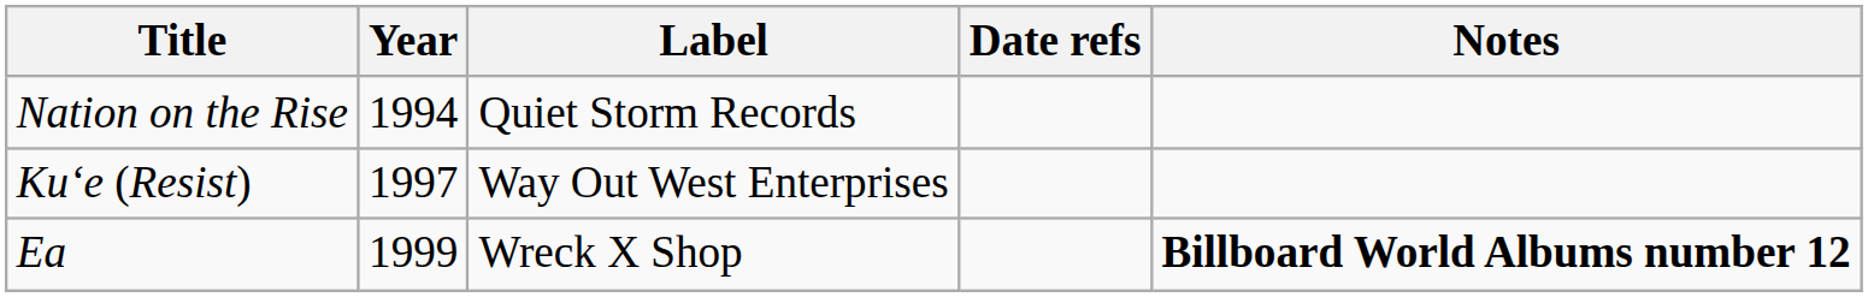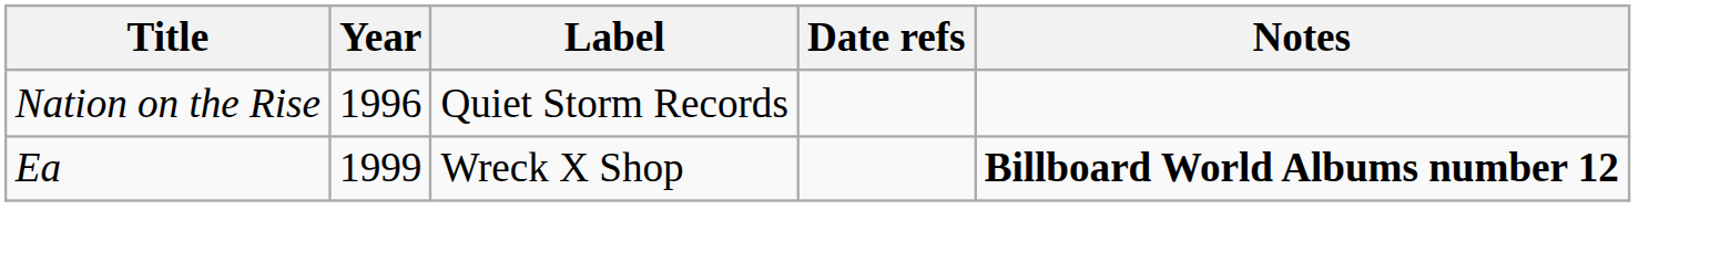Nation on the Rise | Year: 1994 -> 1996
- row: Kuʻe (Resist) | 1997 | Way Out West Enterprises
